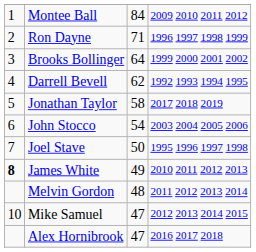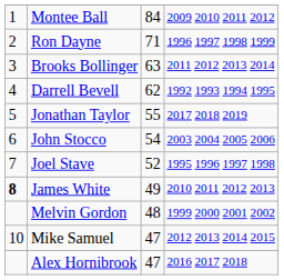Brooks Bollinger | column 3: 64 -> 63
Brooks Bollinger | column 4: 1999 2000 2001 2002 -> 2011 2012 2013 2014
Jonathan Taylor | column 3: 58 -> 55
Joel Stave | column 3: 50 -> 52
Melvin Gordon | column 4: 2011 2012 2013 2014 -> 1999 2000 2001 2002
